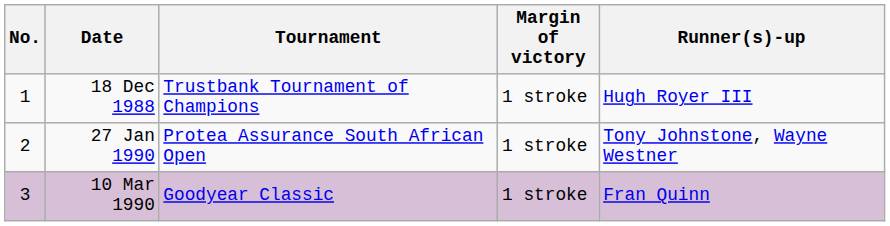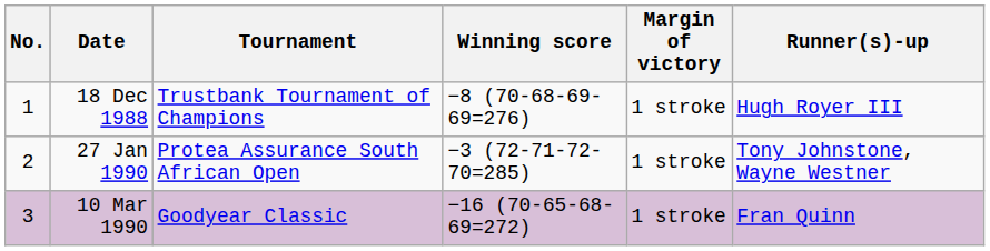+ column: Winning score | −8 (70-68-69-69=276) | −3 (72-71-72-70=285) | −16 (70-65-68-69=272)
